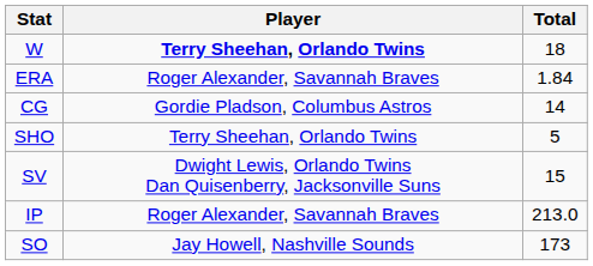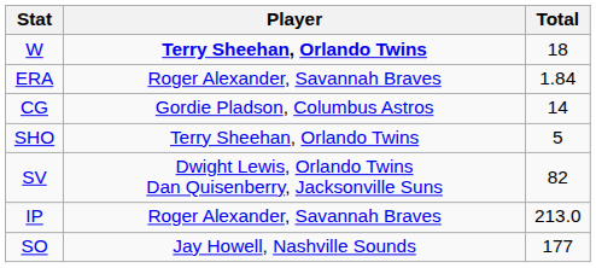SV | Total: 15 -> 82
SO | Total: 173 -> 177
